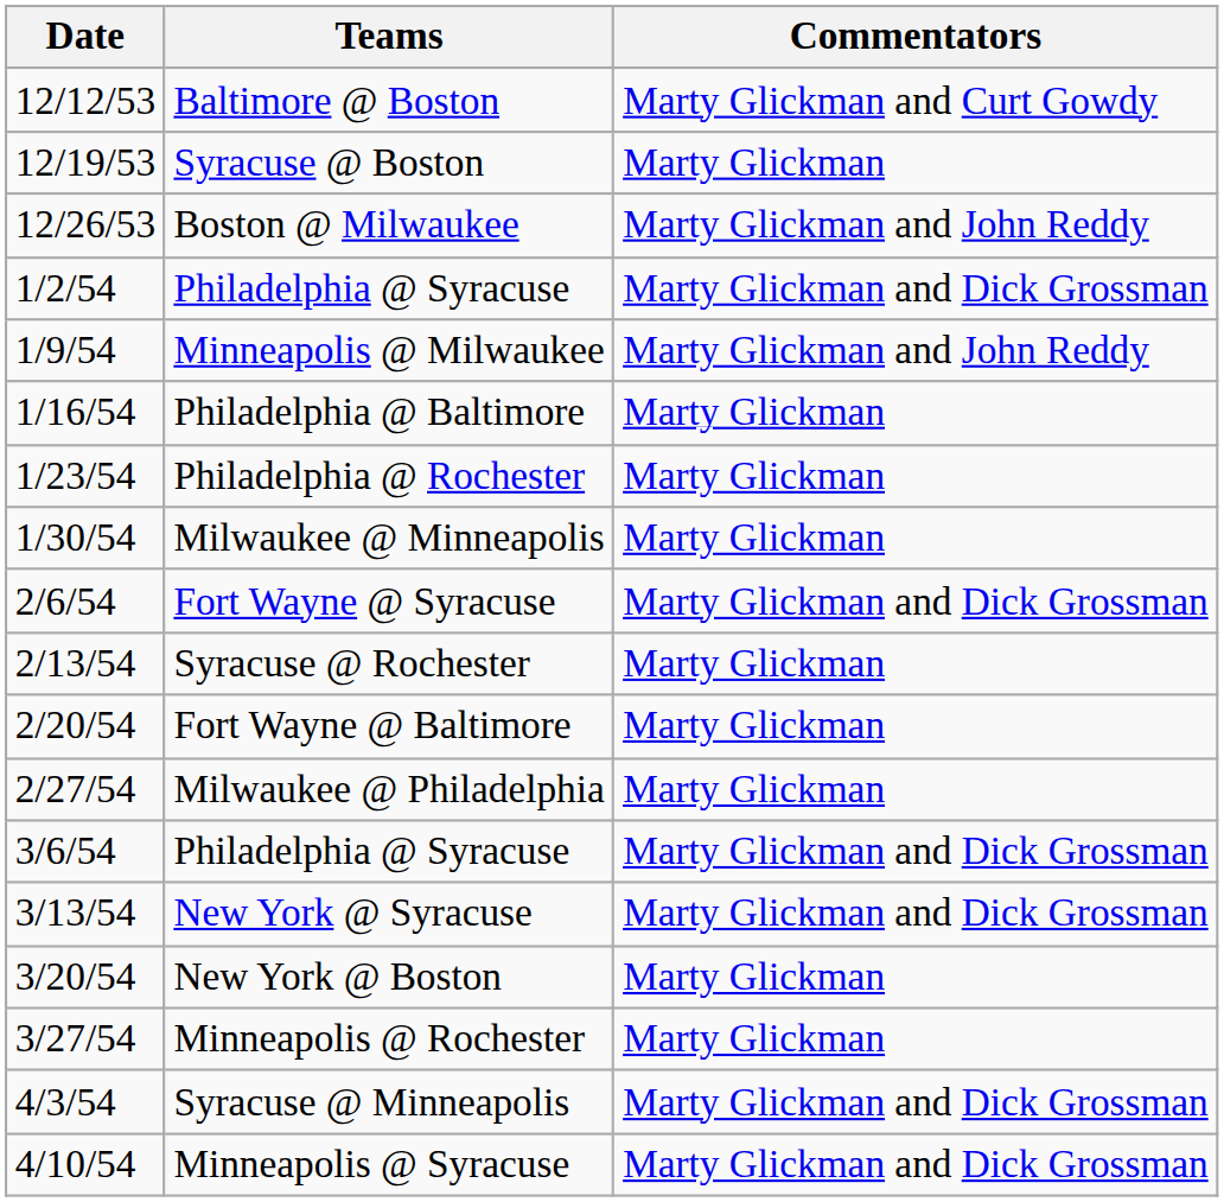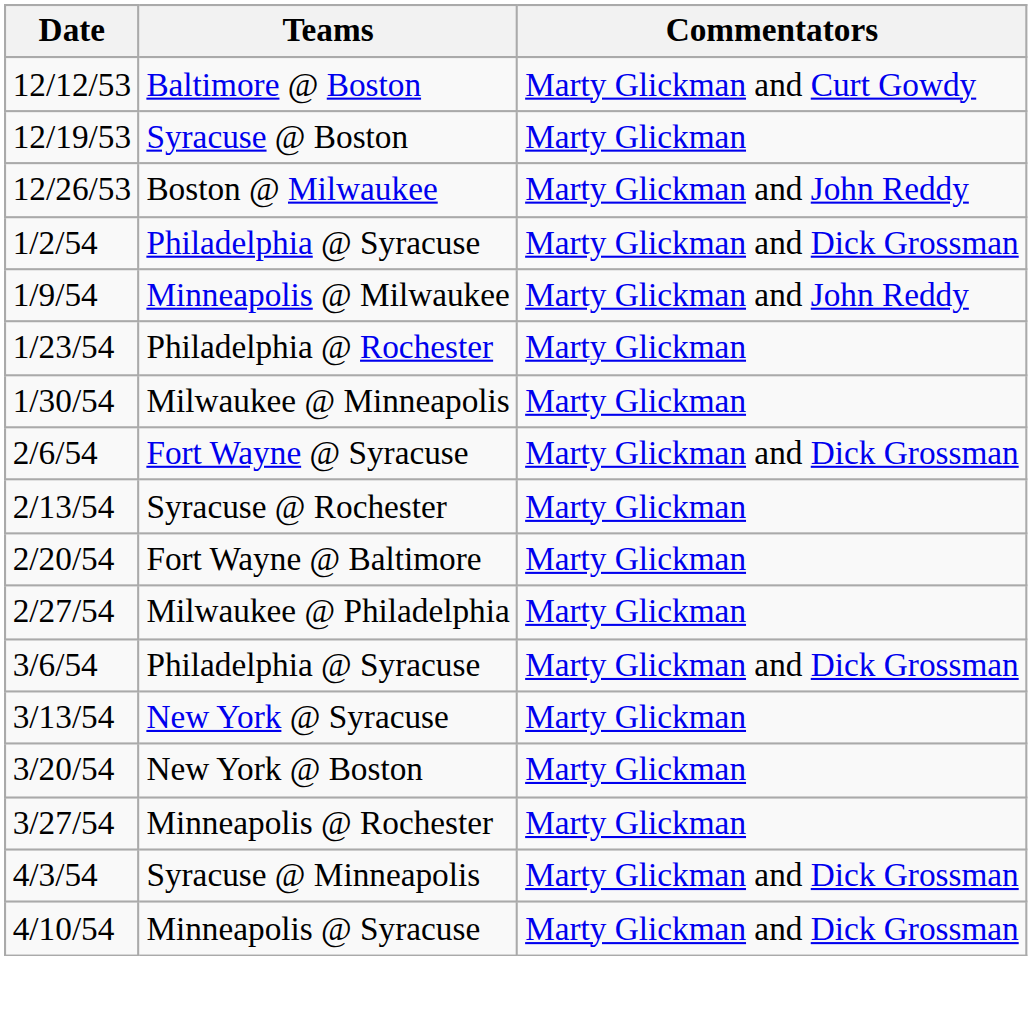- row: 1/16/54 | Philadelphia @ Baltimore | Marty Glickman
New York @ Syracuse | Commentators: Marty Glickman and Dick Grossman -> Marty Glickman
